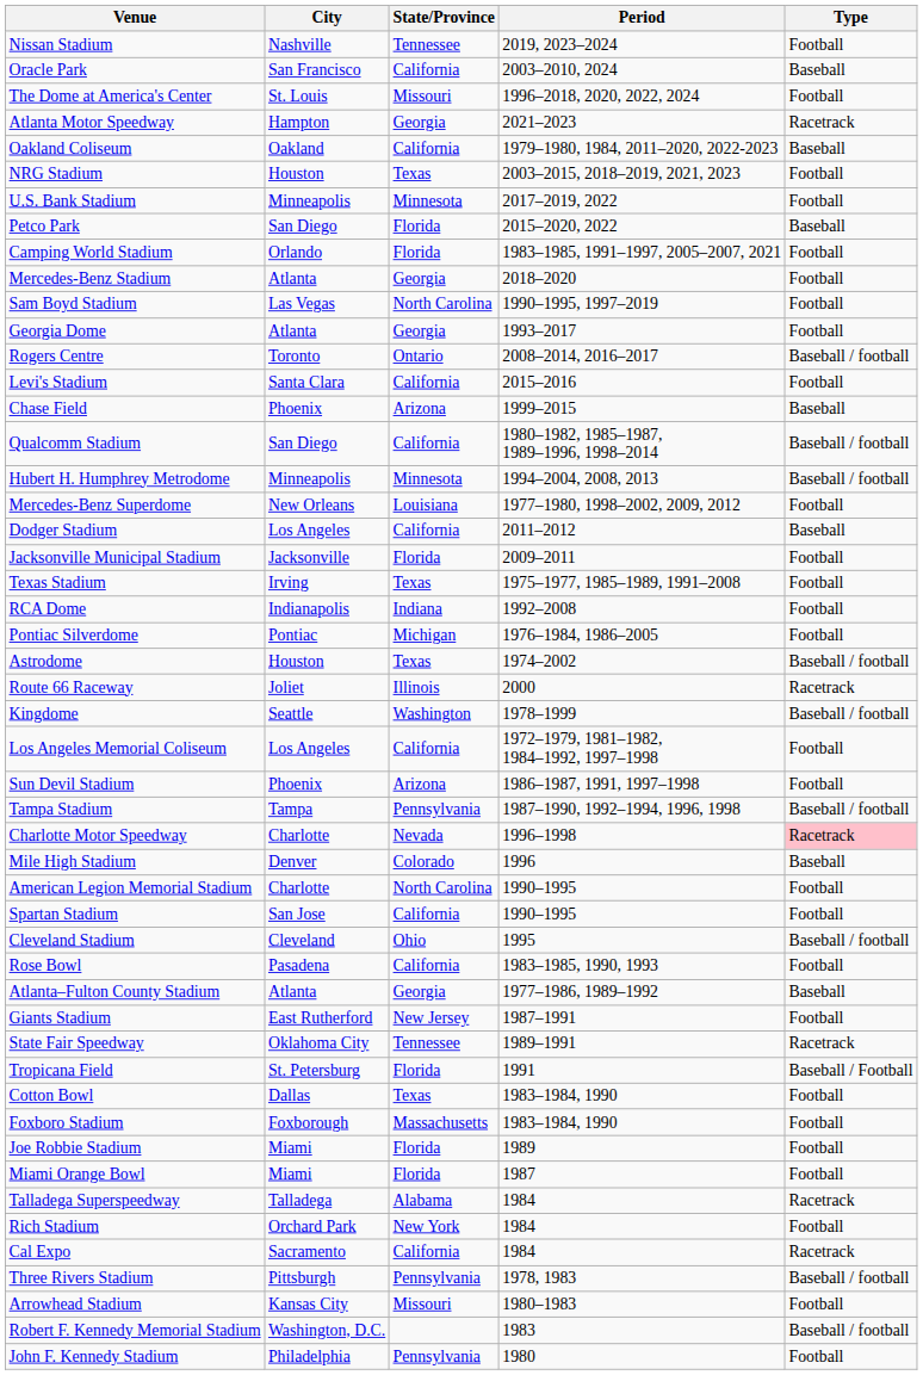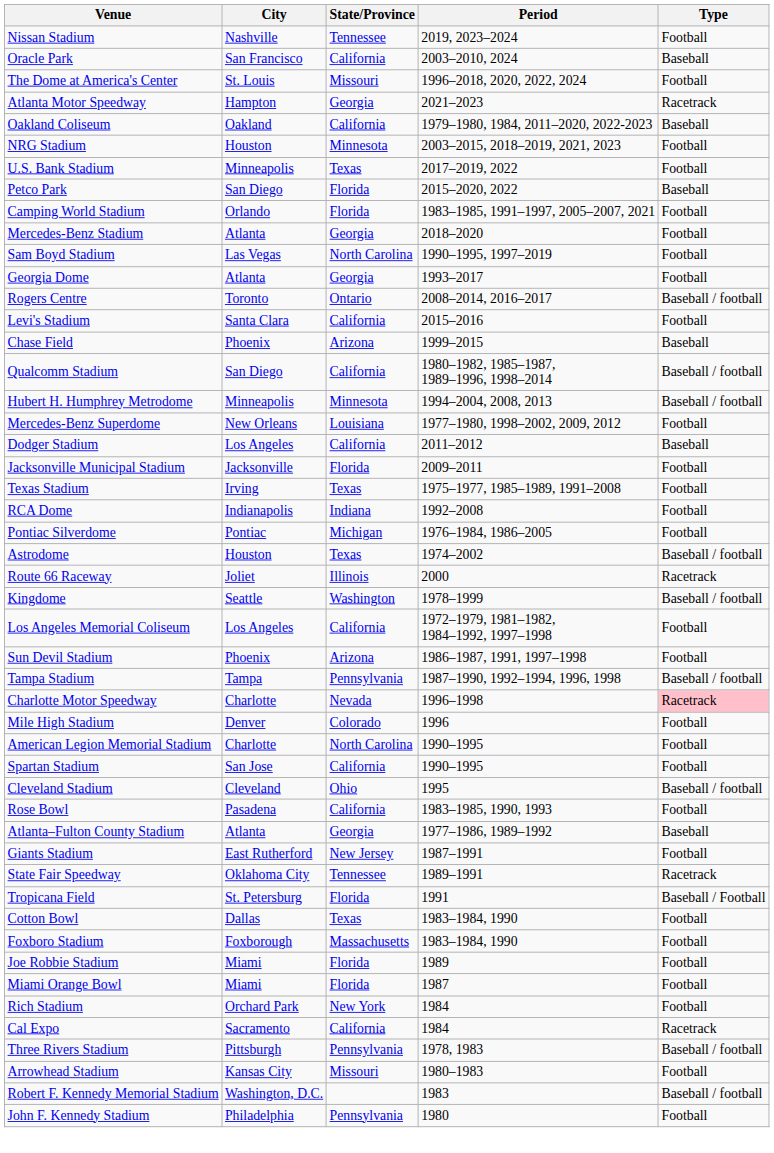NRG Stadium | State/Province: Texas -> Minnesota
U.S. Bank Stadium | State/Province: Minnesota -> Texas
Mile High Stadium | Type: Baseball -> Football
- row: Talladega Superspeedway | Talladega | Alabama | 1984 | Racetrack
